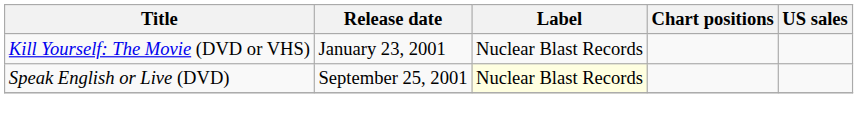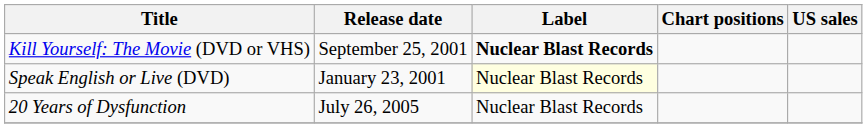Kill Yourself: The Movie (DVD or VHS) | Release date: January 23, 2001 -> September 25, 2001
Kill Yourself: The Movie (DVD or VHS) | Label: normal -> bold
Speak English or Live (DVD) | Release date: September 25, 2001 -> January 23, 2001
+ row: 20 Years of Dysfunction | July 26, 2005 | Nuclear Blast Records
